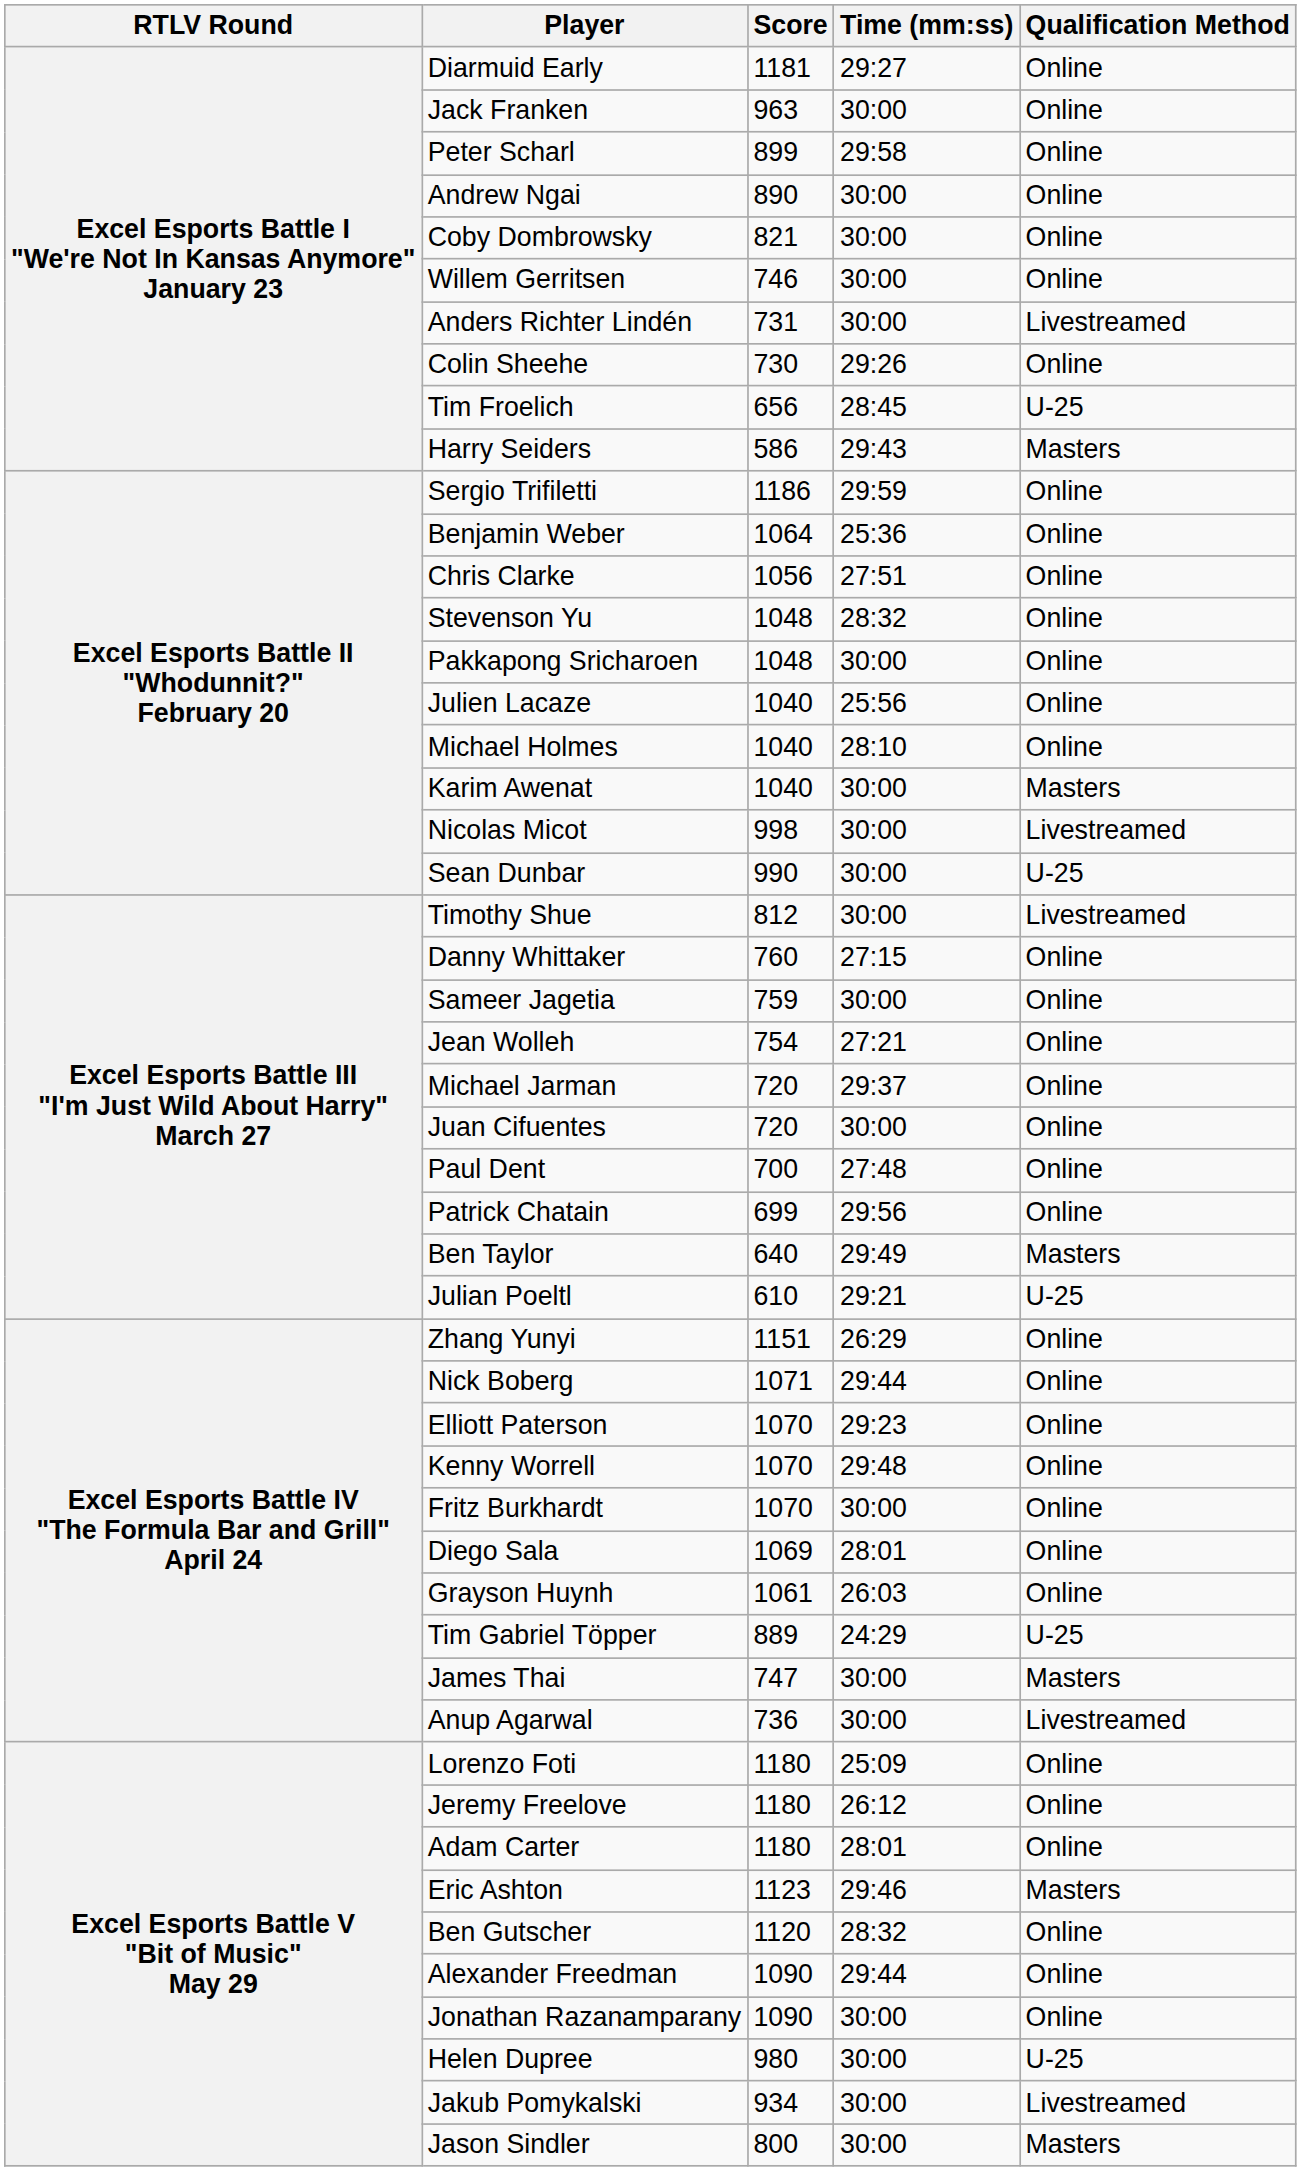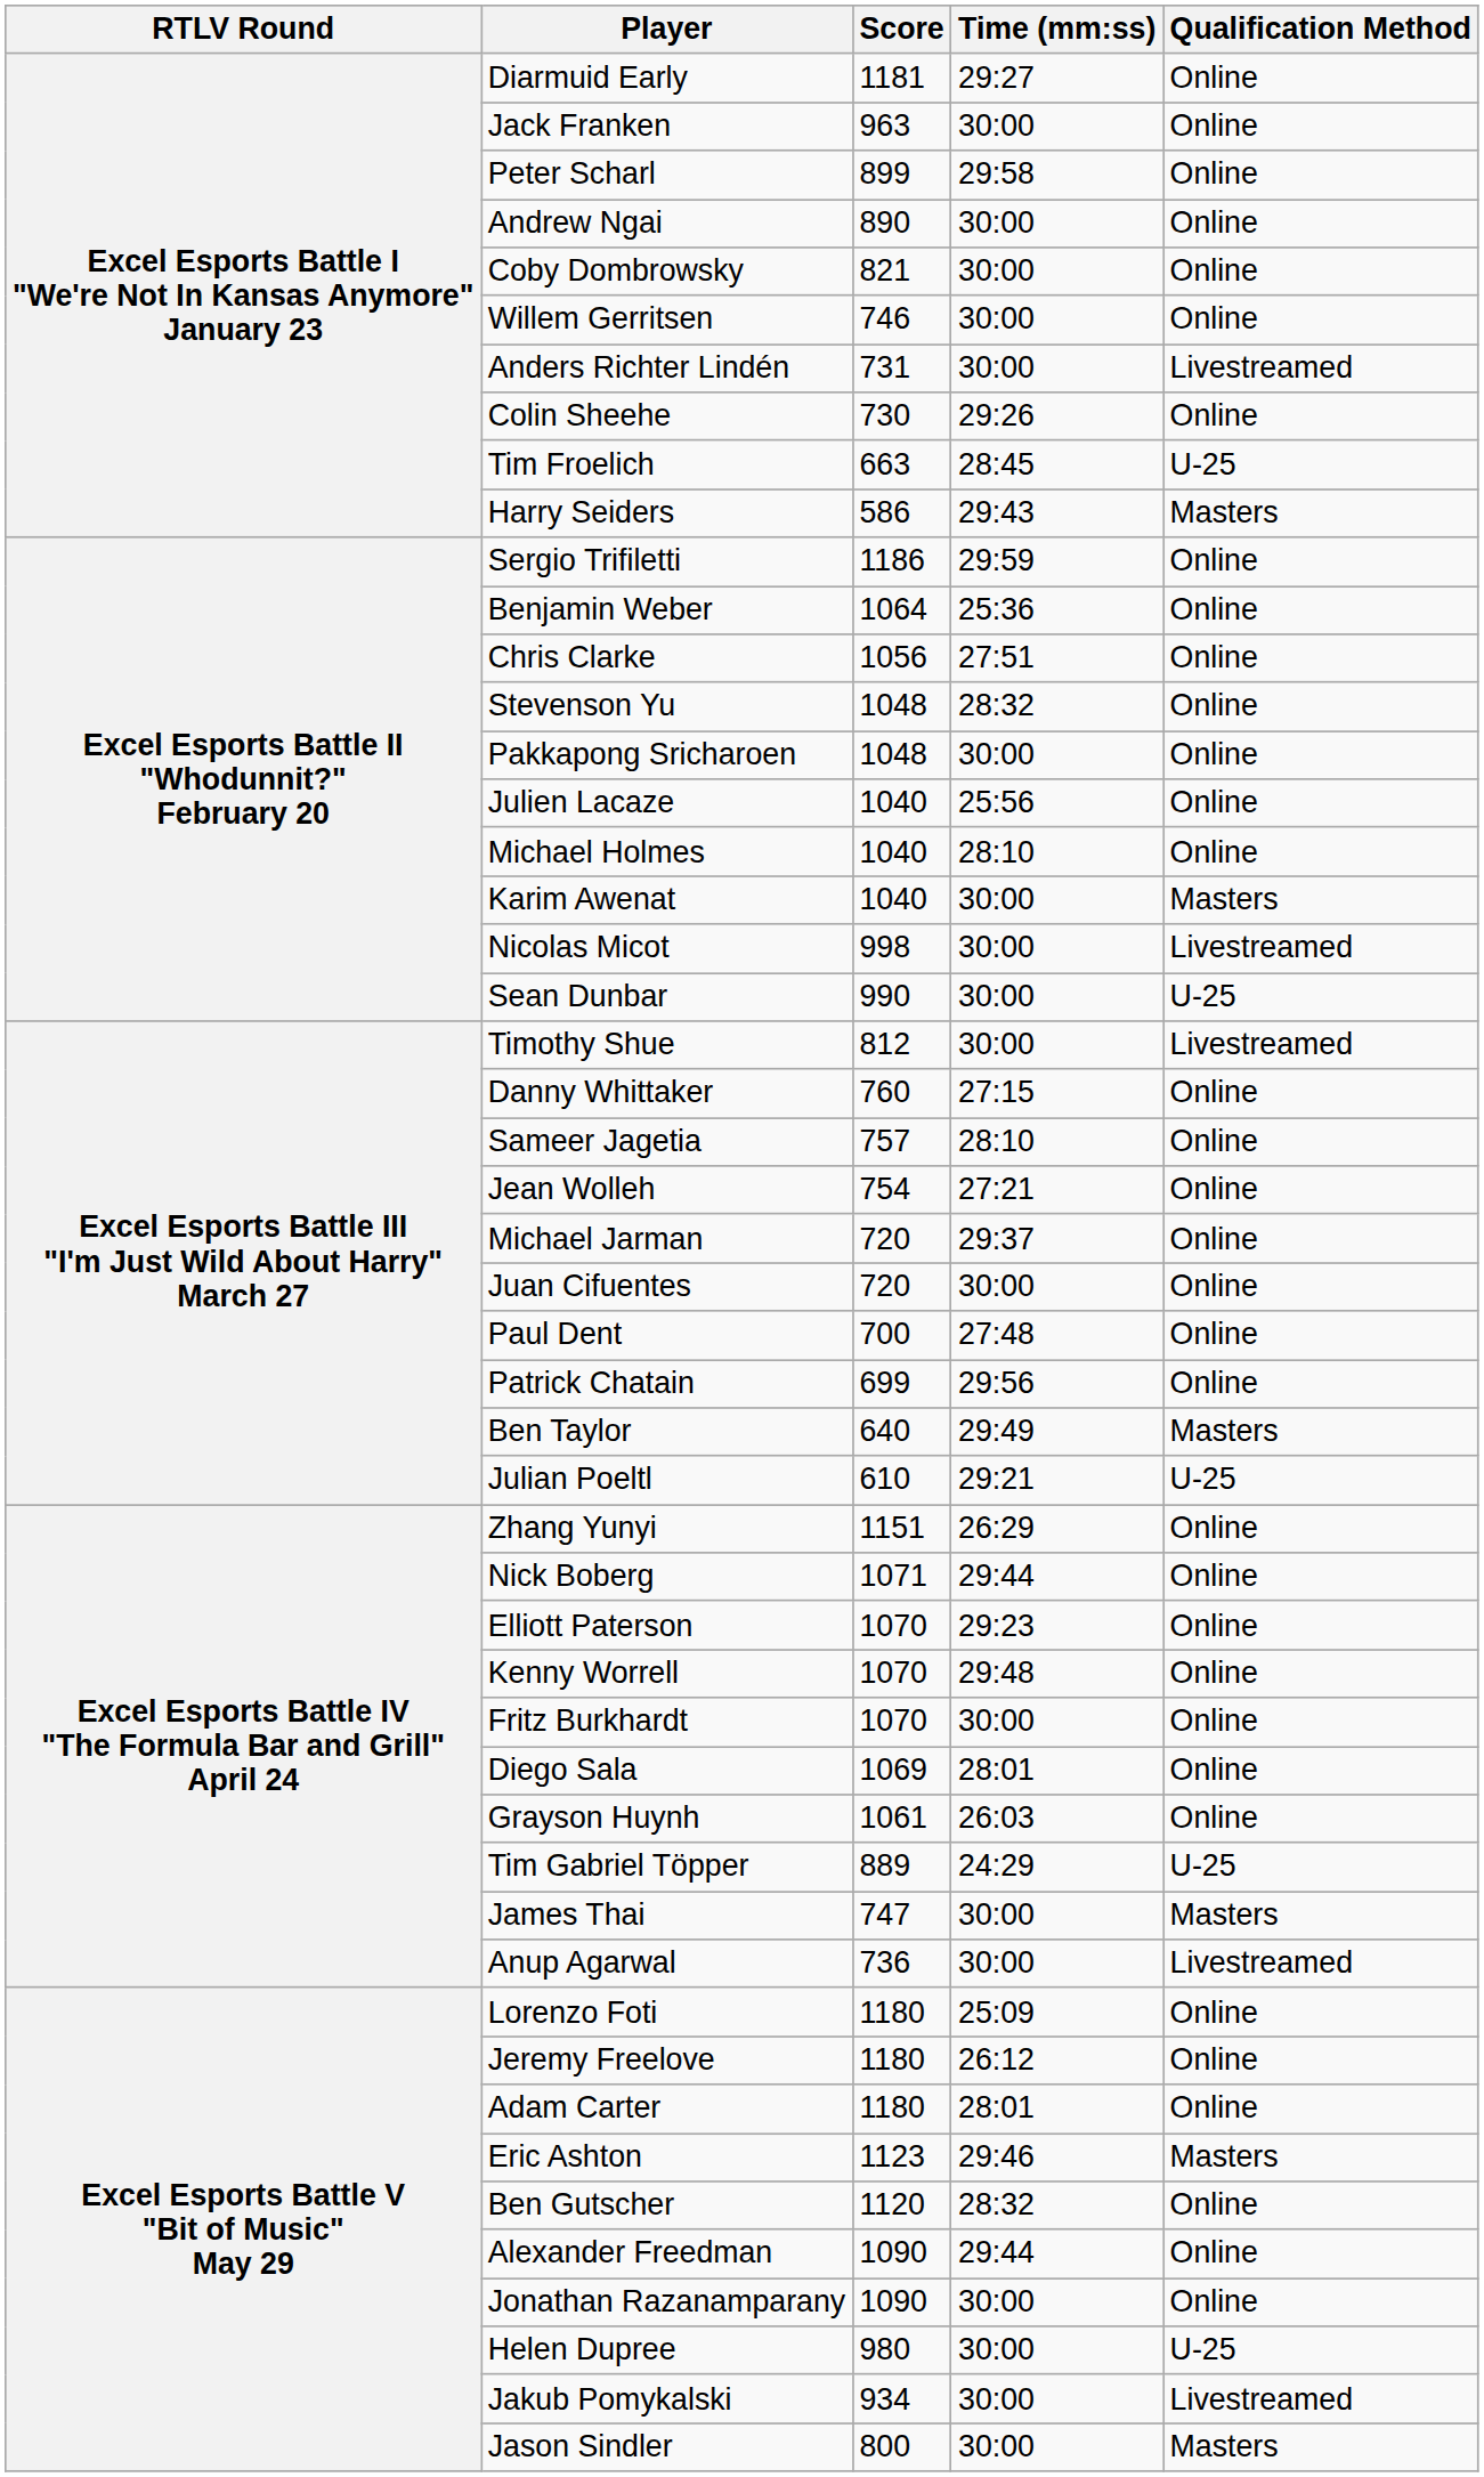Tim Froelich | Score: 656 -> 663
Sameer Jagetia | Score: 759 -> 757
Sameer Jagetia | Time (mm:ss): 30:00 -> 28:10
